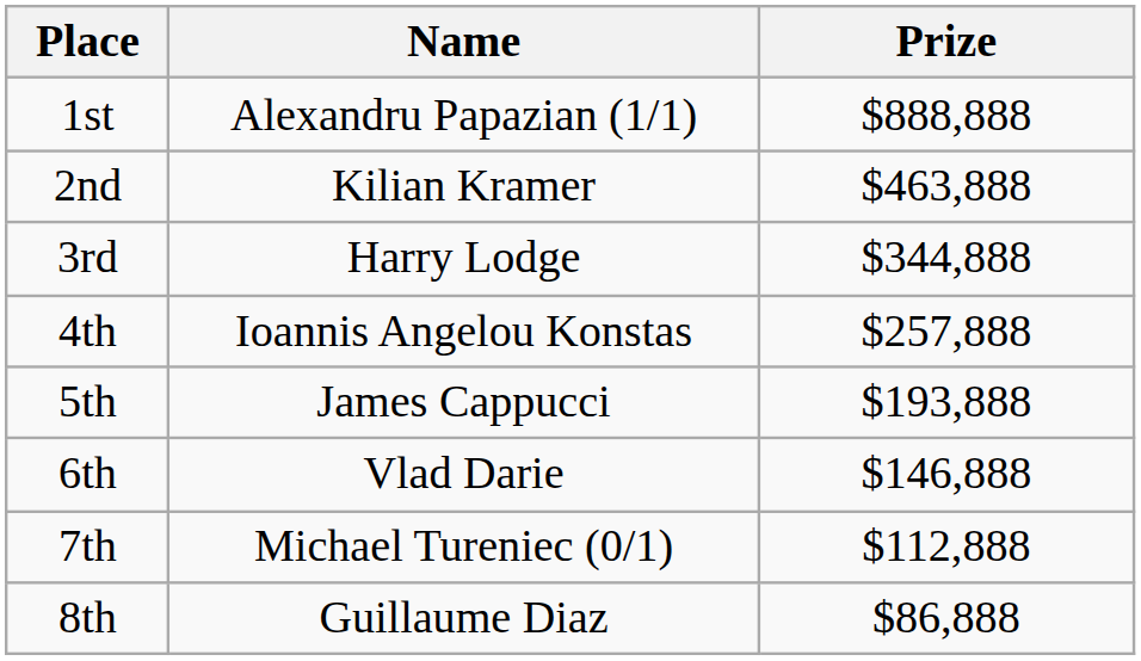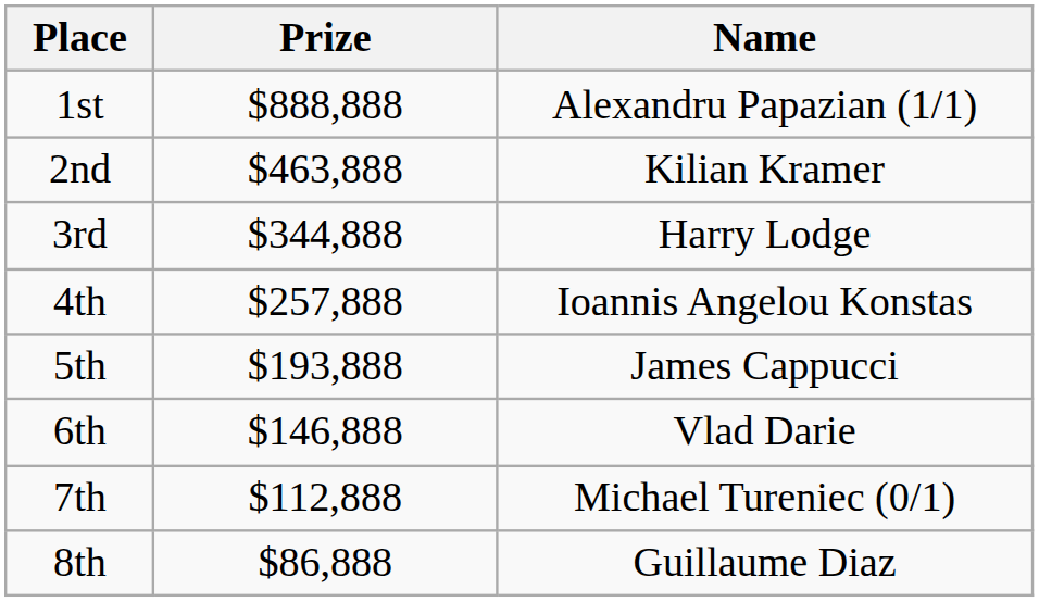columns swapped: Name <-> Prize
